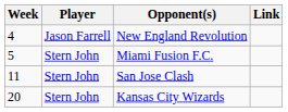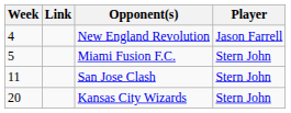columns swapped: Player <-> Link
